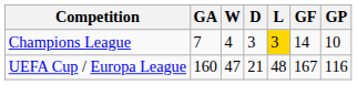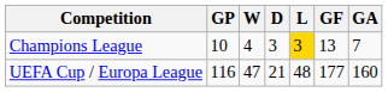columns swapped: GP <-> GA
Champions League | GF: 14 -> 13
UEFA Cup / Europa League | GF: 167 -> 177
